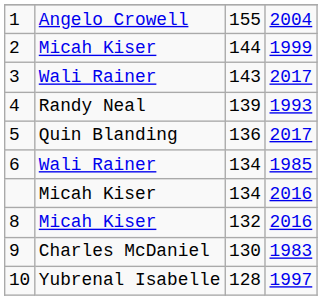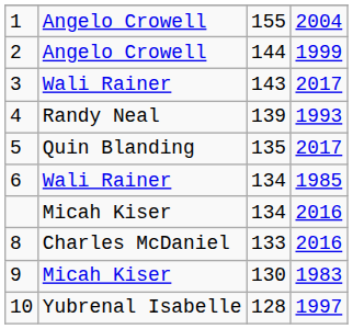2 | column 2: Micah Kiser -> Angelo Crowell
5 | column 3: 136 -> 135
8 | column 2: Micah Kiser -> Charles McDaniel
8 | column 3: 132 -> 133
9 | column 2: Charles McDaniel -> Micah Kiser
